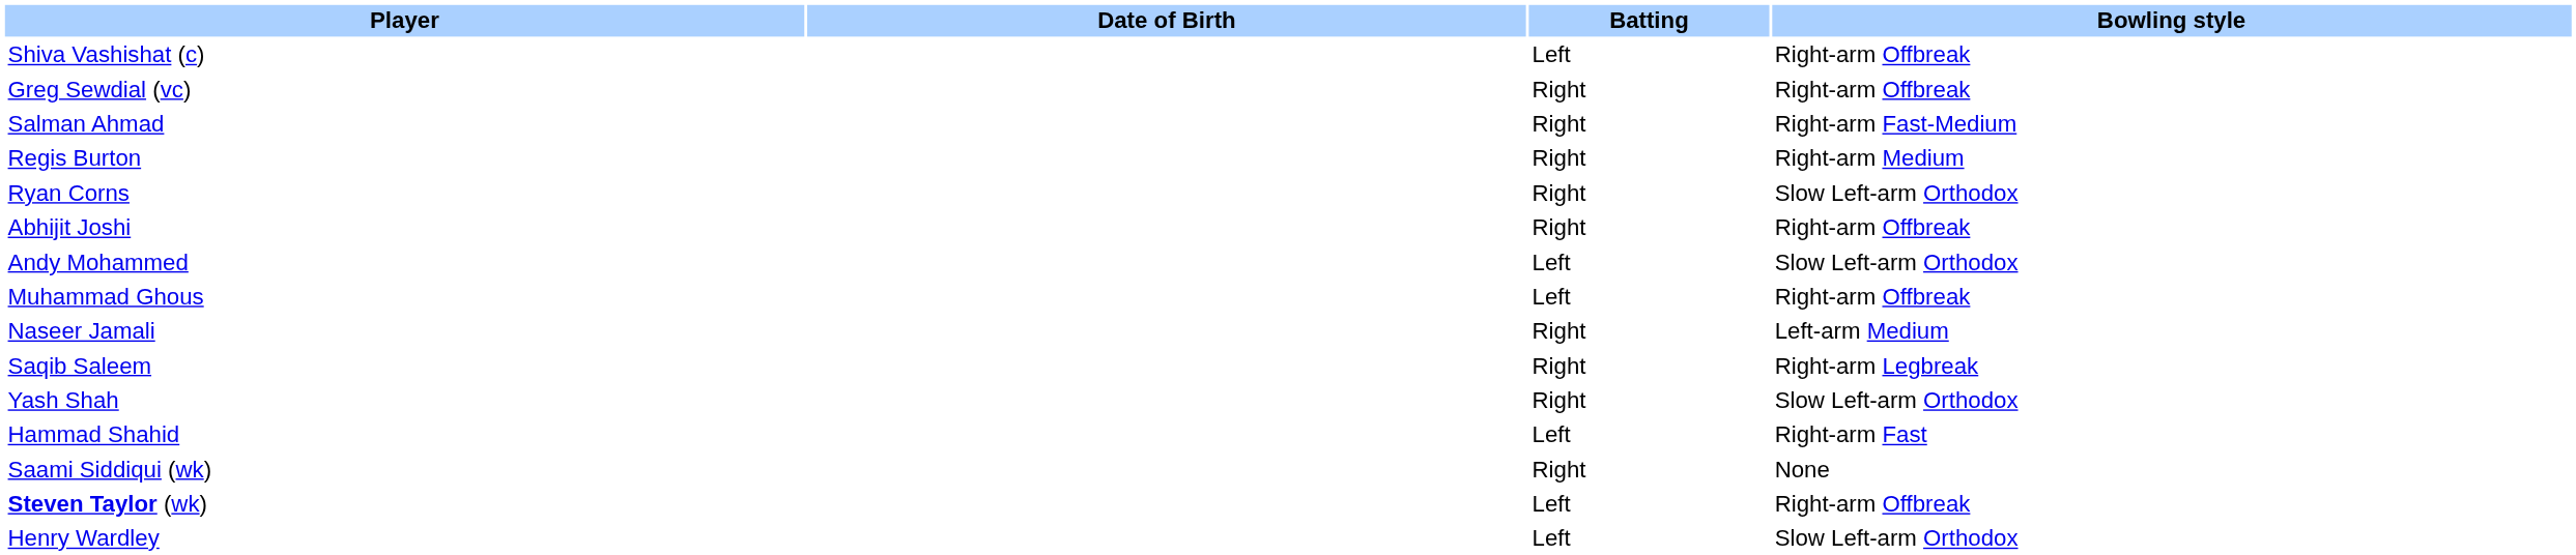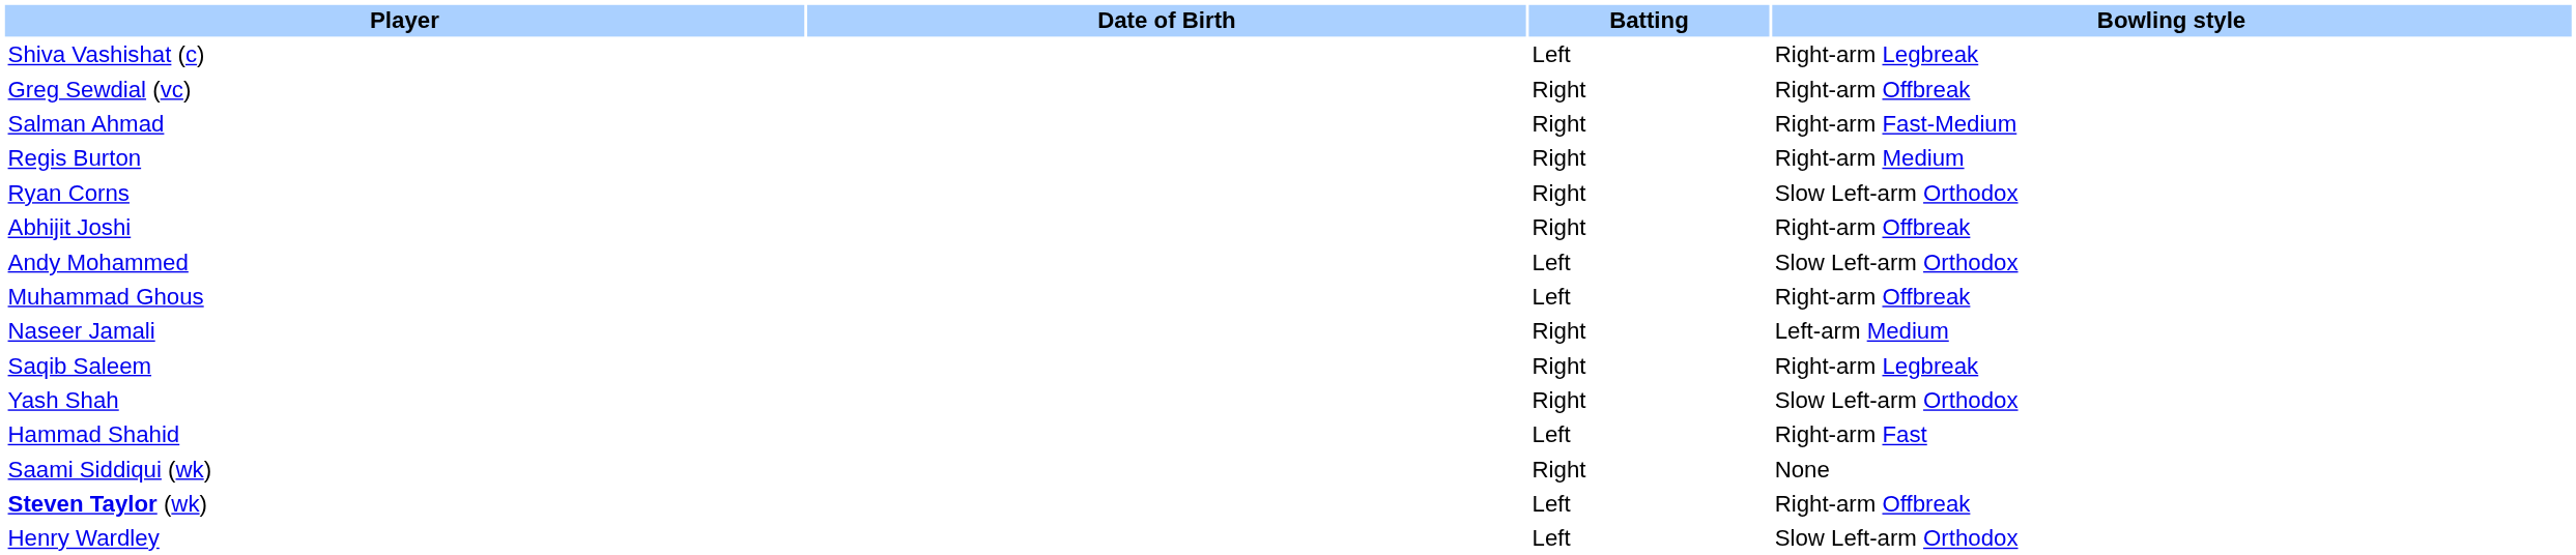Shiva Vashishat (c) | Bowling style: Right-arm Offbreak -> Right-arm Legbreak
